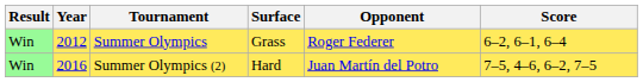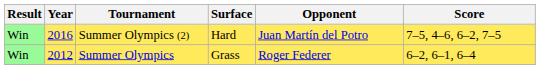rows swapped: Summer Olympics <-> Summer Olympics (2)
